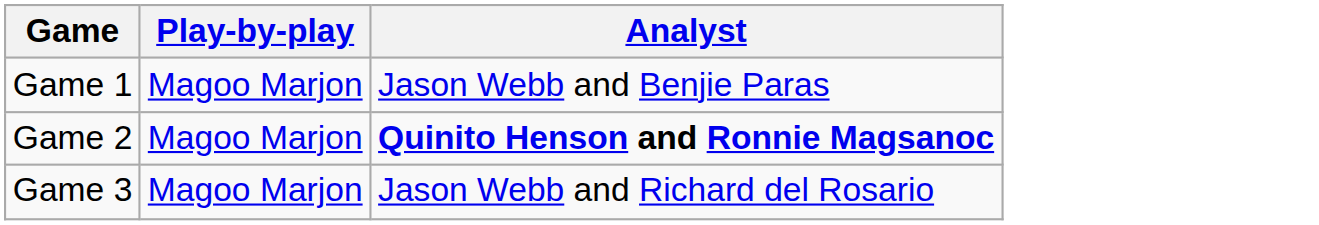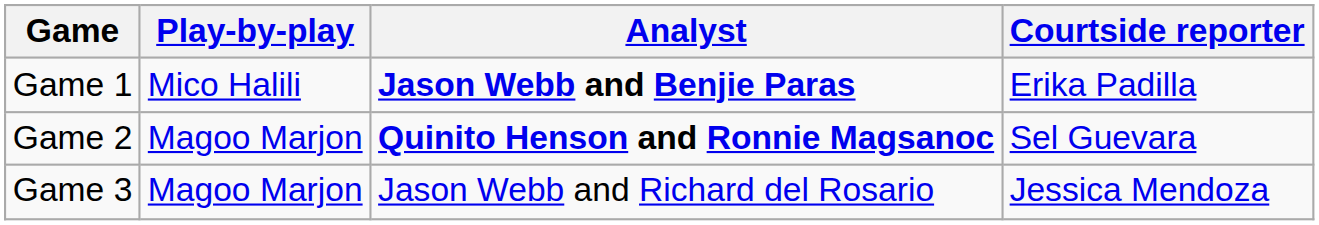+ column: Courtside reporter | Erika Padilla | Sel Guevara | Jessica Mendoza
Game 1 | Play-by-play: Magoo Marjon -> Mico Halili
Game 1 | Analyst: normal -> bold
